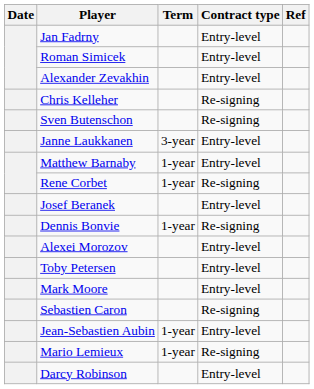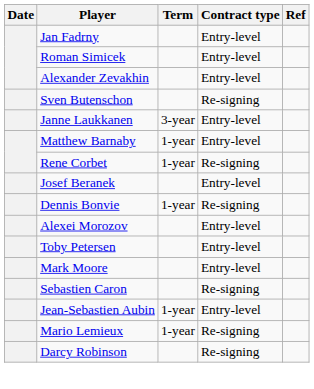- row: Chris Kelleher | Re-signing
Darcy Robinson | Contract type: Entry-level -> Re-signing
